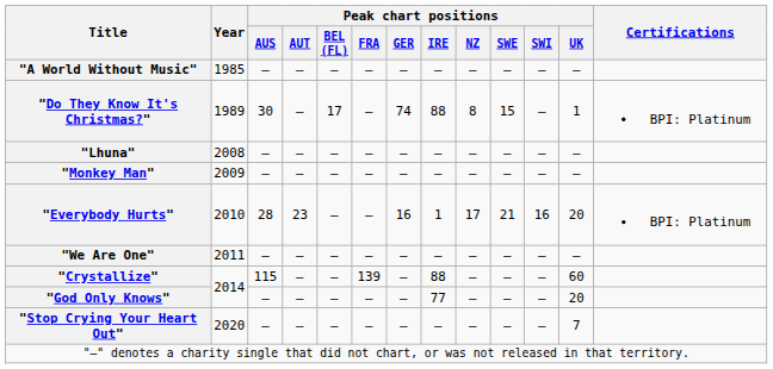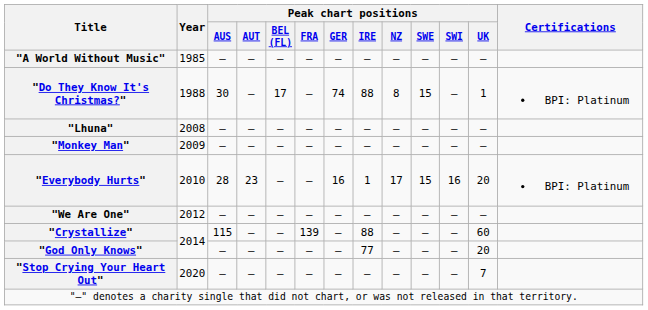"Do They Know It's Christmas?" | Year: 1989 -> 1988
"Everybody Hurts" | Peak chart positions / SWE: 21 -> 15
"We Are One" | Year: 2011 -> 2012
